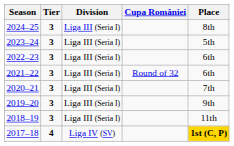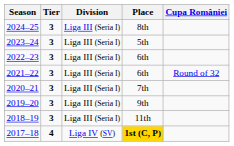columns swapped: Place <-> Cupa României
